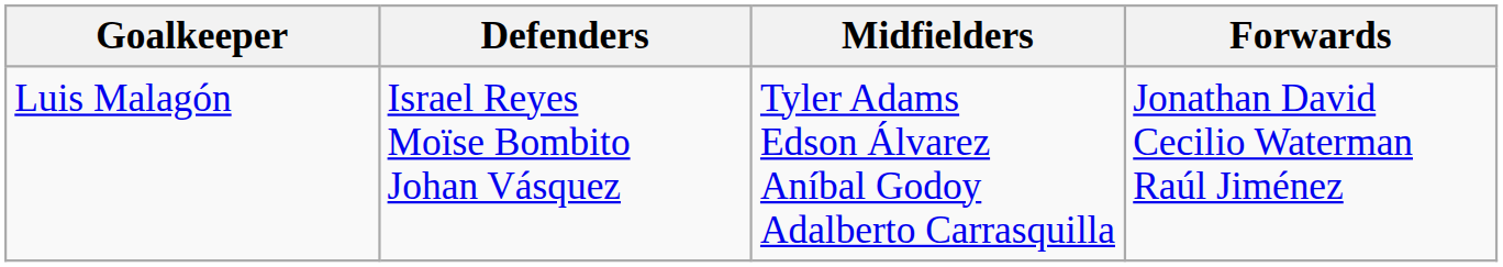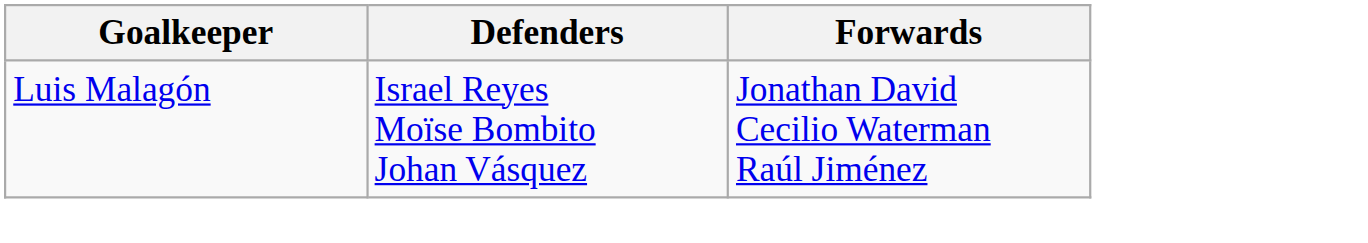- column: Midfielders | Tyler Adams Edson Álvarez Aníbal Godoy Adalberto Carrasquilla
